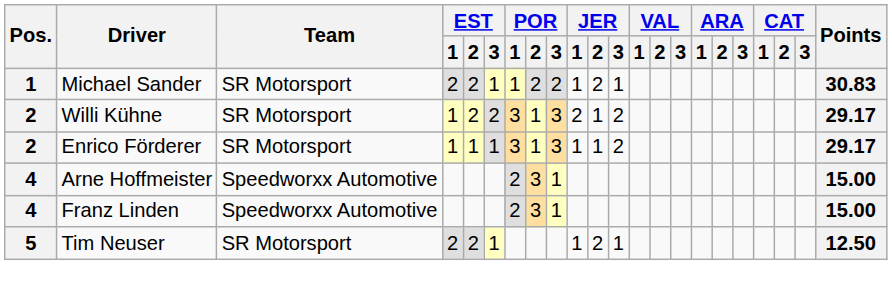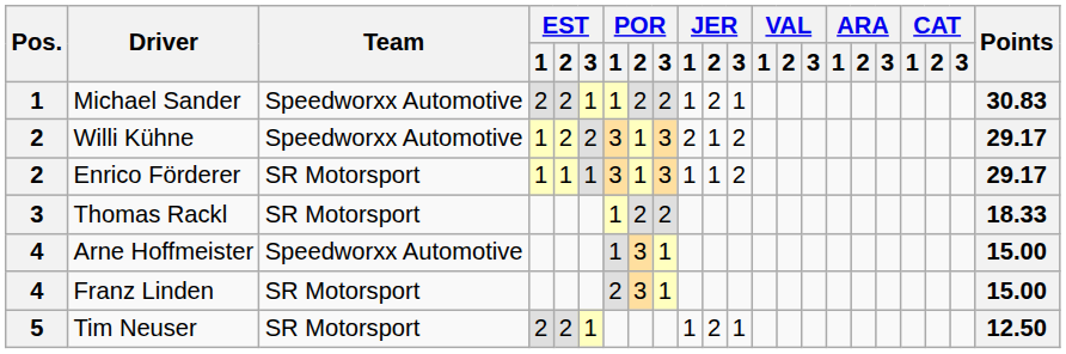Michael Sander | Team: SR Motorsport -> Speedworxx Automotive
Willi Kühne | Team: SR Motorsport -> Speedworxx Automotive
+ row: 3 | Thomas Rackl | SR Motorsport | 1 | 2 | 2 | 18.33
Arne Hoffmeister | POR / 1: 2 -> 1
Franz Linden | Team: Speedworxx Automotive -> SR Motorsport
